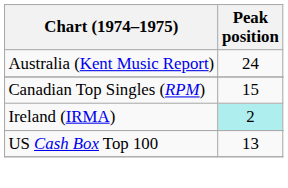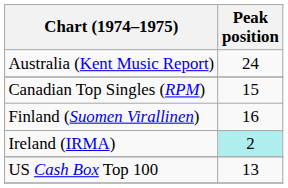+ row: Finland (Suomen Virallinen) | 16
